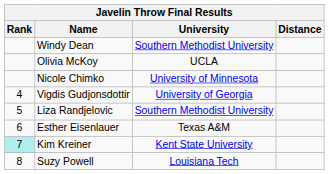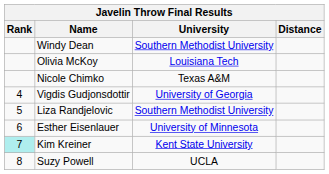Olivia McKoy | University: UCLA -> Louisiana Tech
Nicole Chimko | University: University of Minnesota -> Texas A&M
Esther Eisenlauer | University: Texas A&M -> University of Minnesota
Suzy Powell | University: Louisiana Tech -> UCLA
